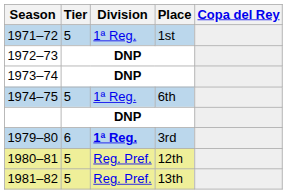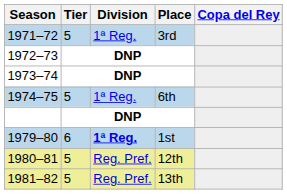1971–72 | Place: 1st -> 3rd
1979–80 | Place: 3rd -> 1st
